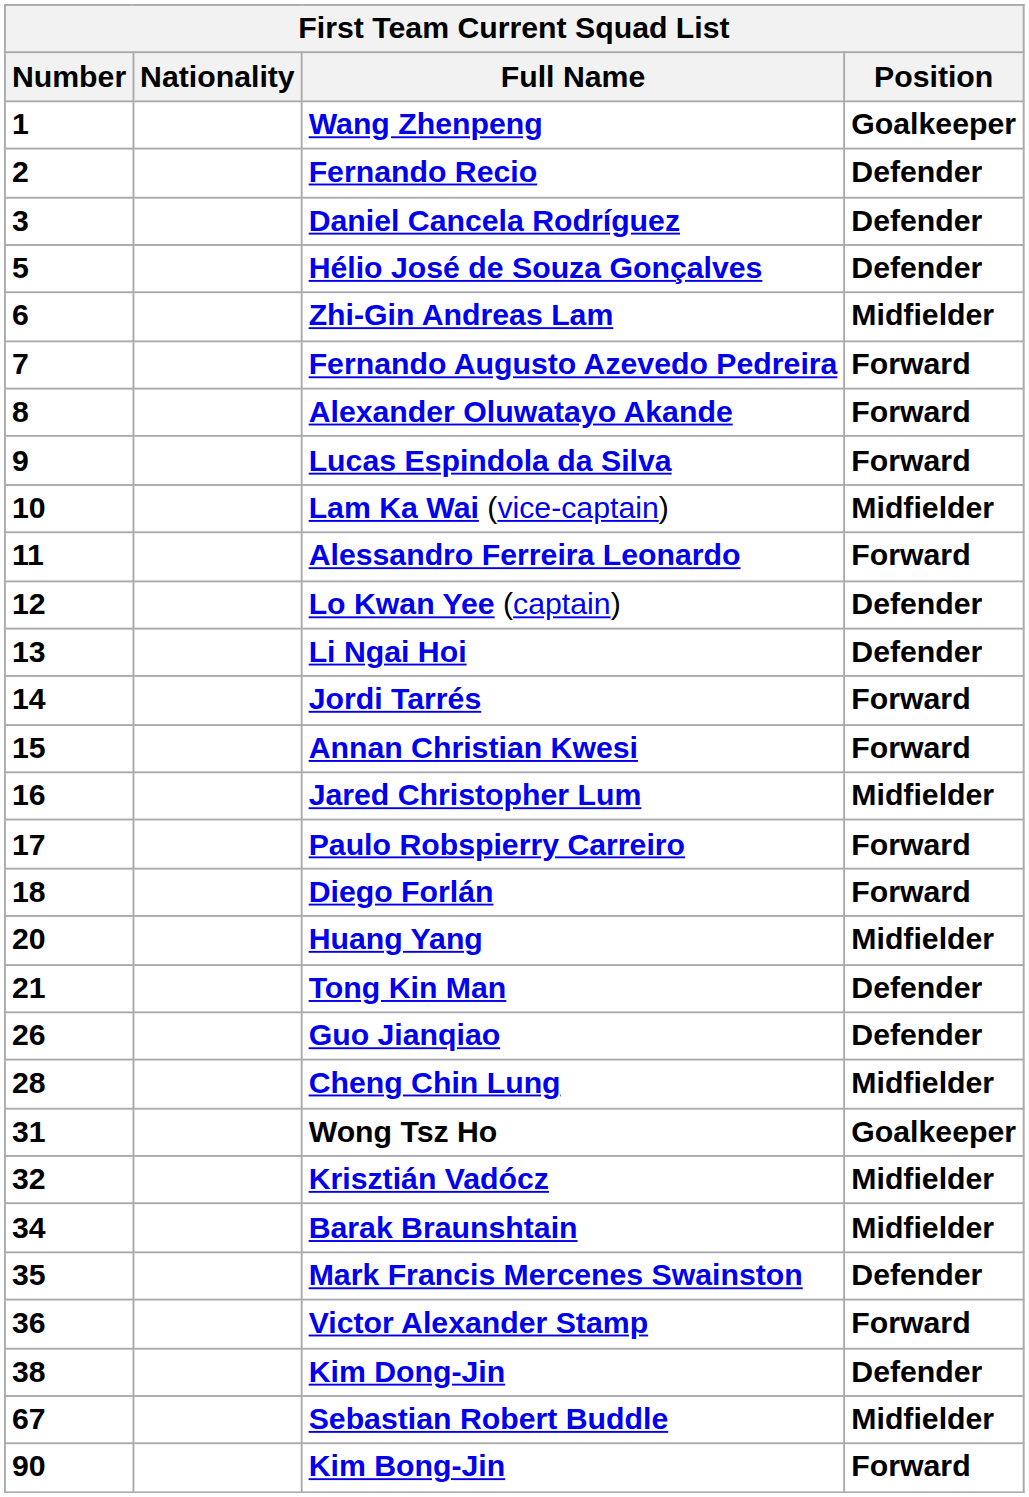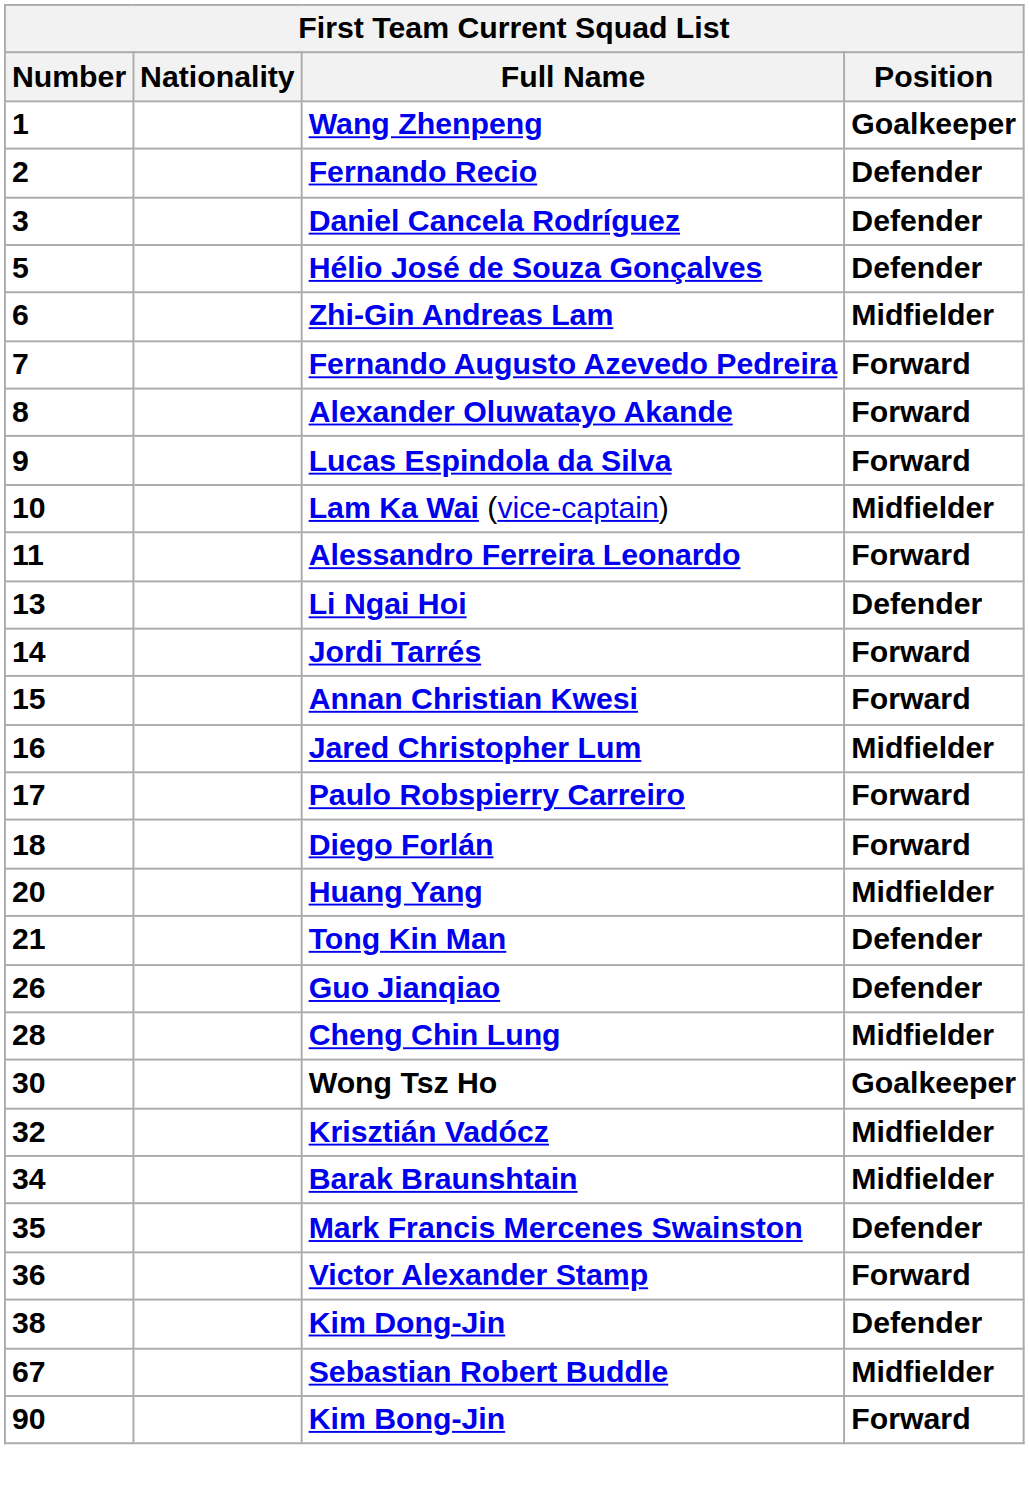- row: 12 | Lo Kwan Yee (captain) | Defender
Wong Tsz Ho | Number: 31 -> 30
